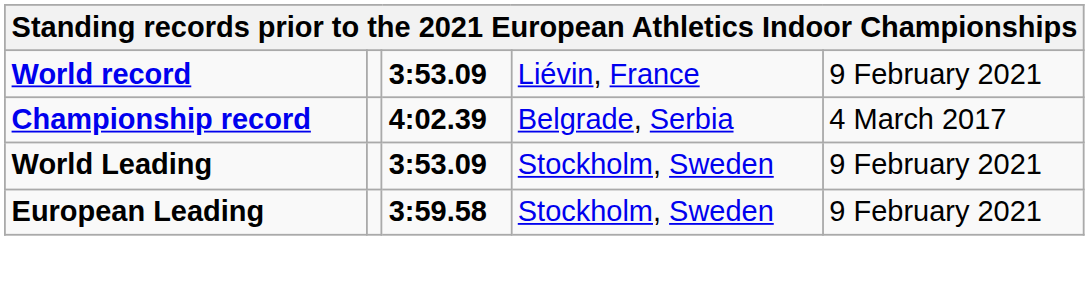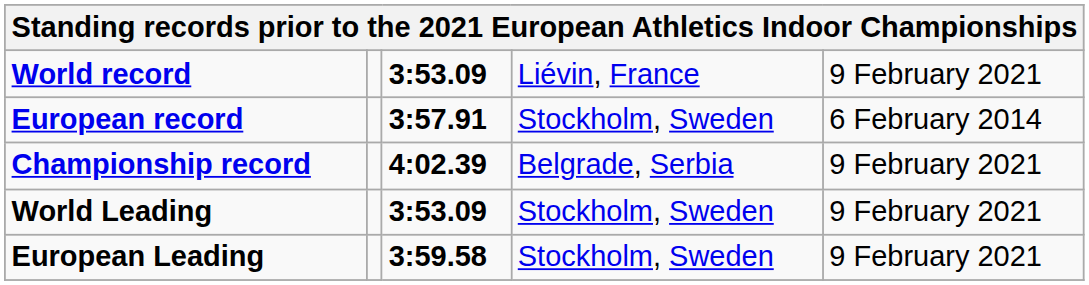+ row: European record | 3:57.91 | Stockholm, Sweden | 6 February 2014
Championship record | column 5: 4 March 2017 -> 9 February 2021
